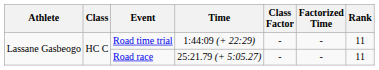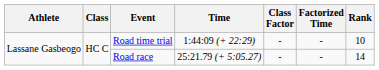Road time trial | Rank: 11 -> 10
Road race | Rank: 11 -> 14
